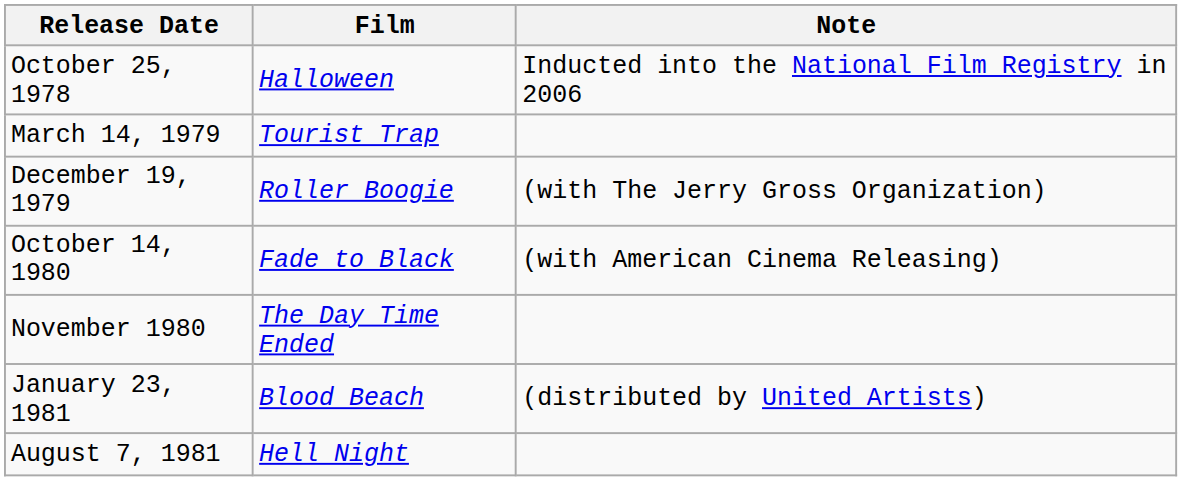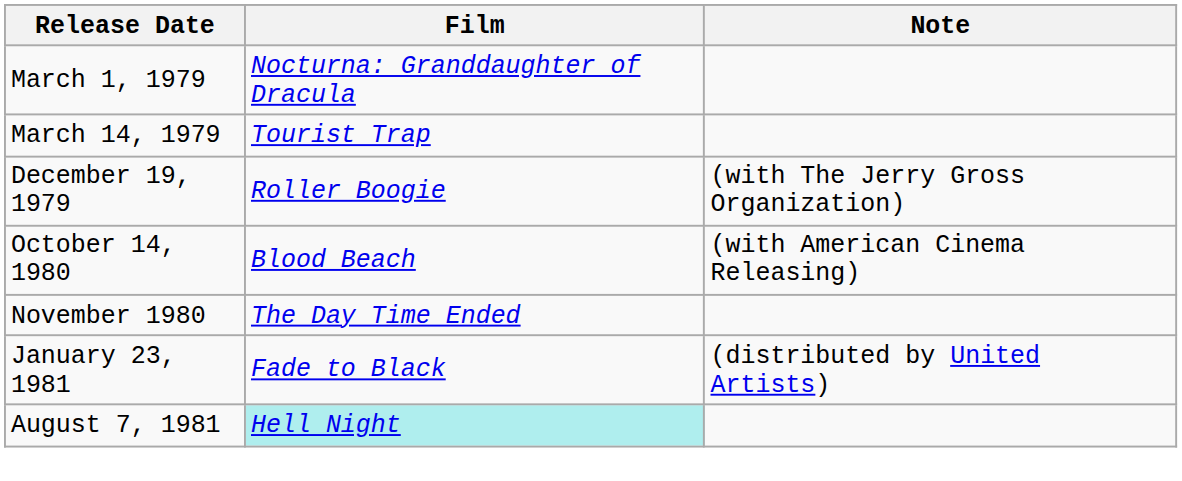- row: October 25, 1978 | Halloween | Inducted into the National Film Registry in 2006
+ row: March 1, 1979 | Nocturna: Granddaughter of Dracula
October 14, 1980 | Film: Fade to Black -> Blood Beach
January 23, 1981 | Film: Blood Beach -> Fade to Black
August 7, 1981 | Film: no background -> paleturquoise background
